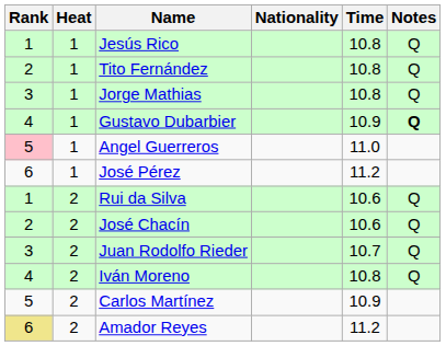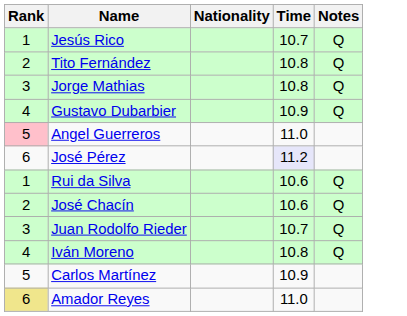- column: Heat | 1 | 1 | 1 | 1 | 1 | 1 | 2 | 2 | 2 | 2 | 2 | 2
Jesús Rico | Time: 10.8 -> 10.7
Gustavo Dubarbier | Notes: bold -> normal
José Pérez | Time: no background -> lavender background
Amador Reyes | Time: 11.2 -> 11.0
